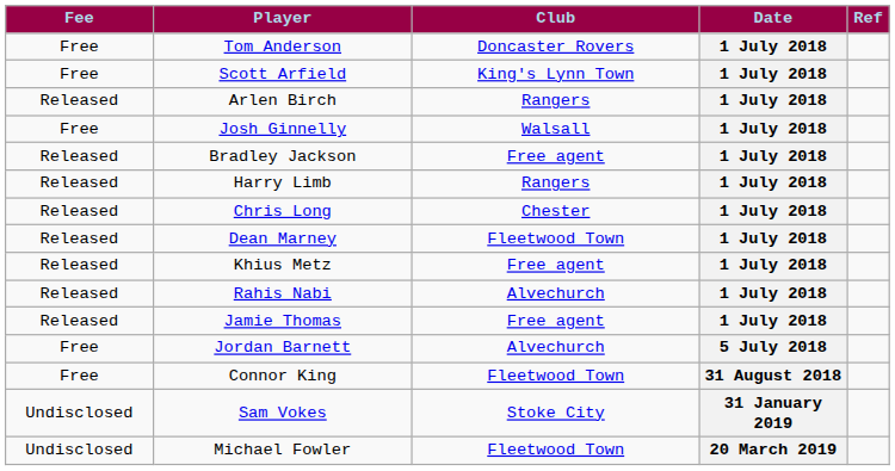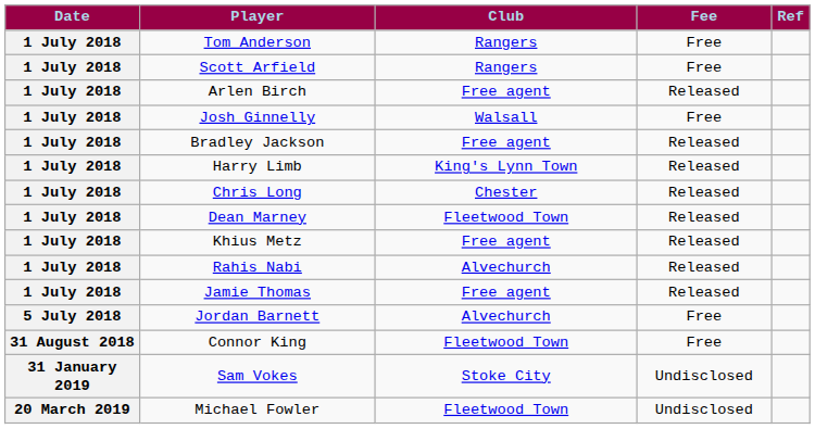columns swapped: Date <-> Fee
Tom Anderson | Club: Doncaster Rovers -> Rangers
Scott Arfield | Club: King's Lynn Town -> Rangers
Arlen Birch | Club: Rangers -> Free agent
Harry Limb | Club: Rangers -> King's Lynn Town
